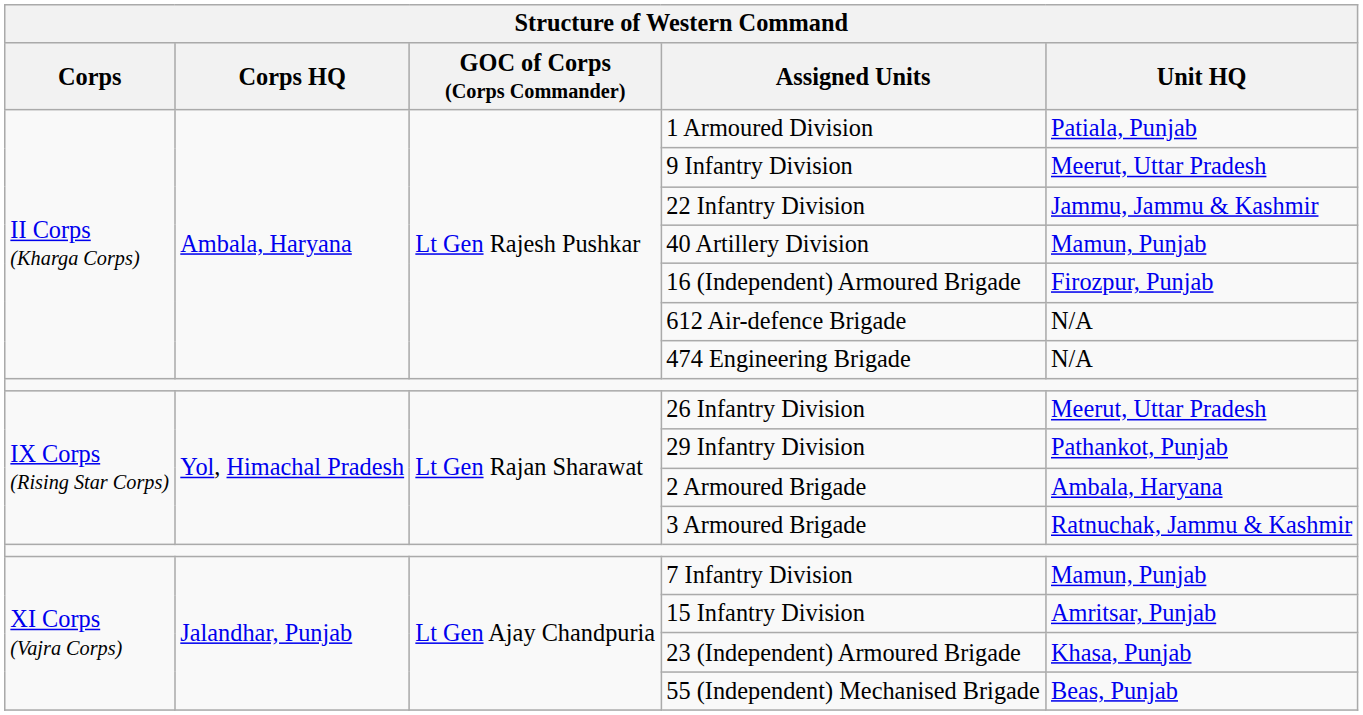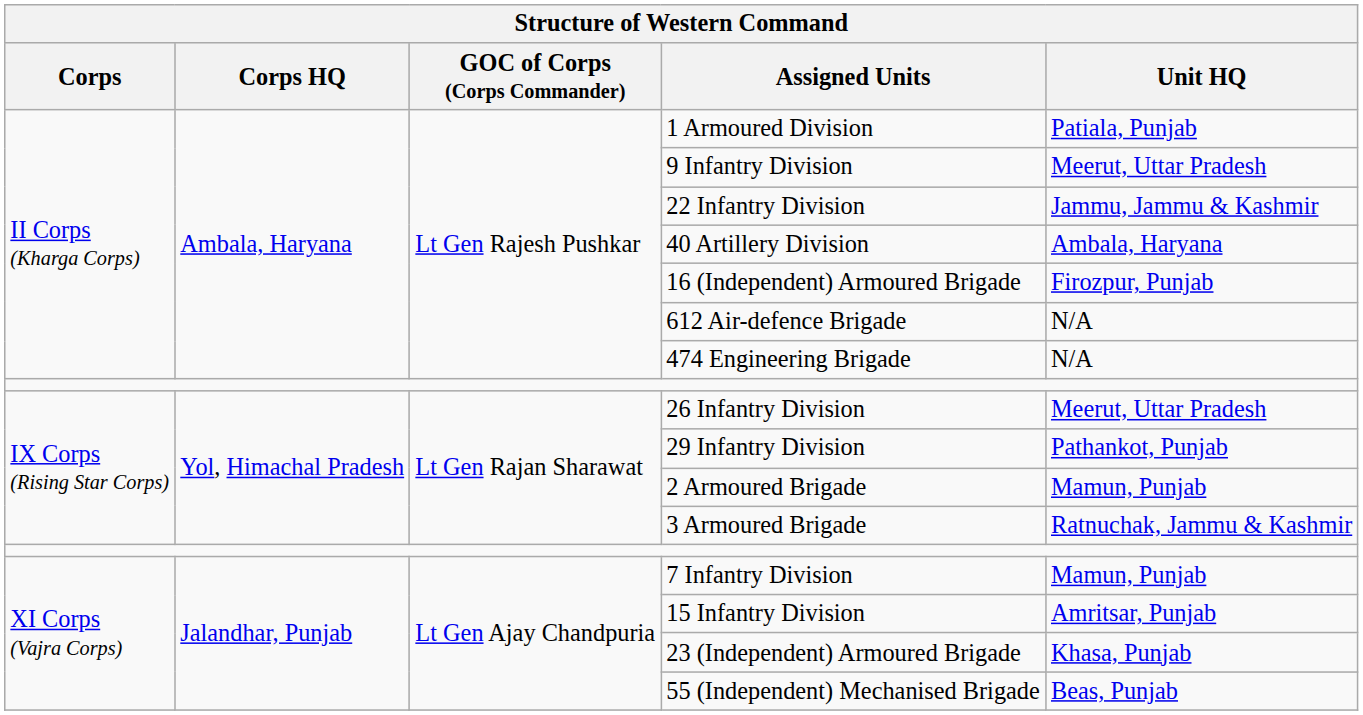40 Artillery Division | Unit HQ: Mamun, Punjab -> Ambala, Haryana
2 Armoured Brigade | Unit HQ: Ambala, Haryana -> Mamun, Punjab
